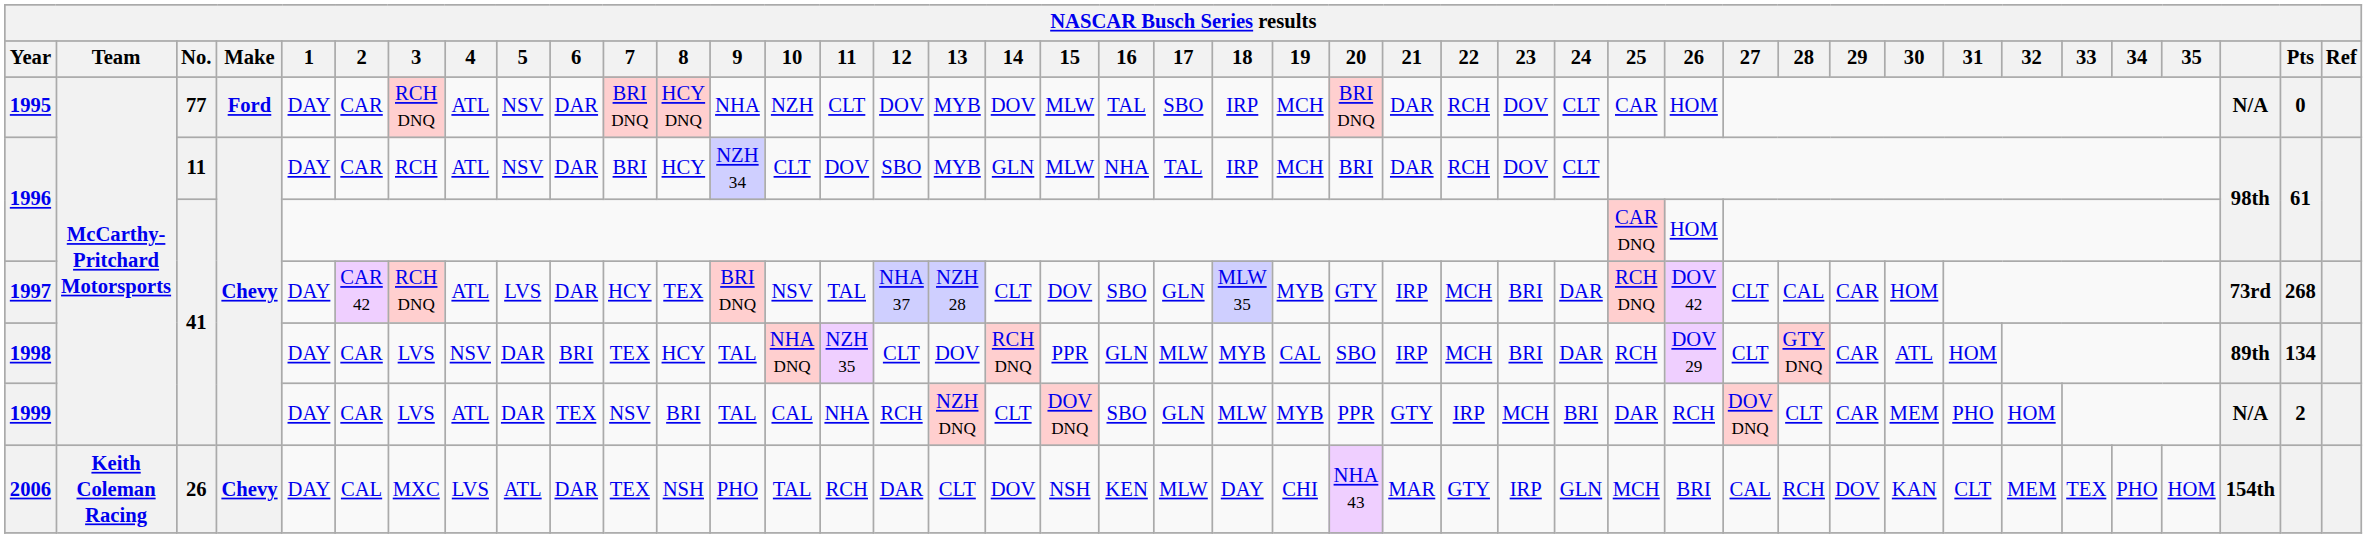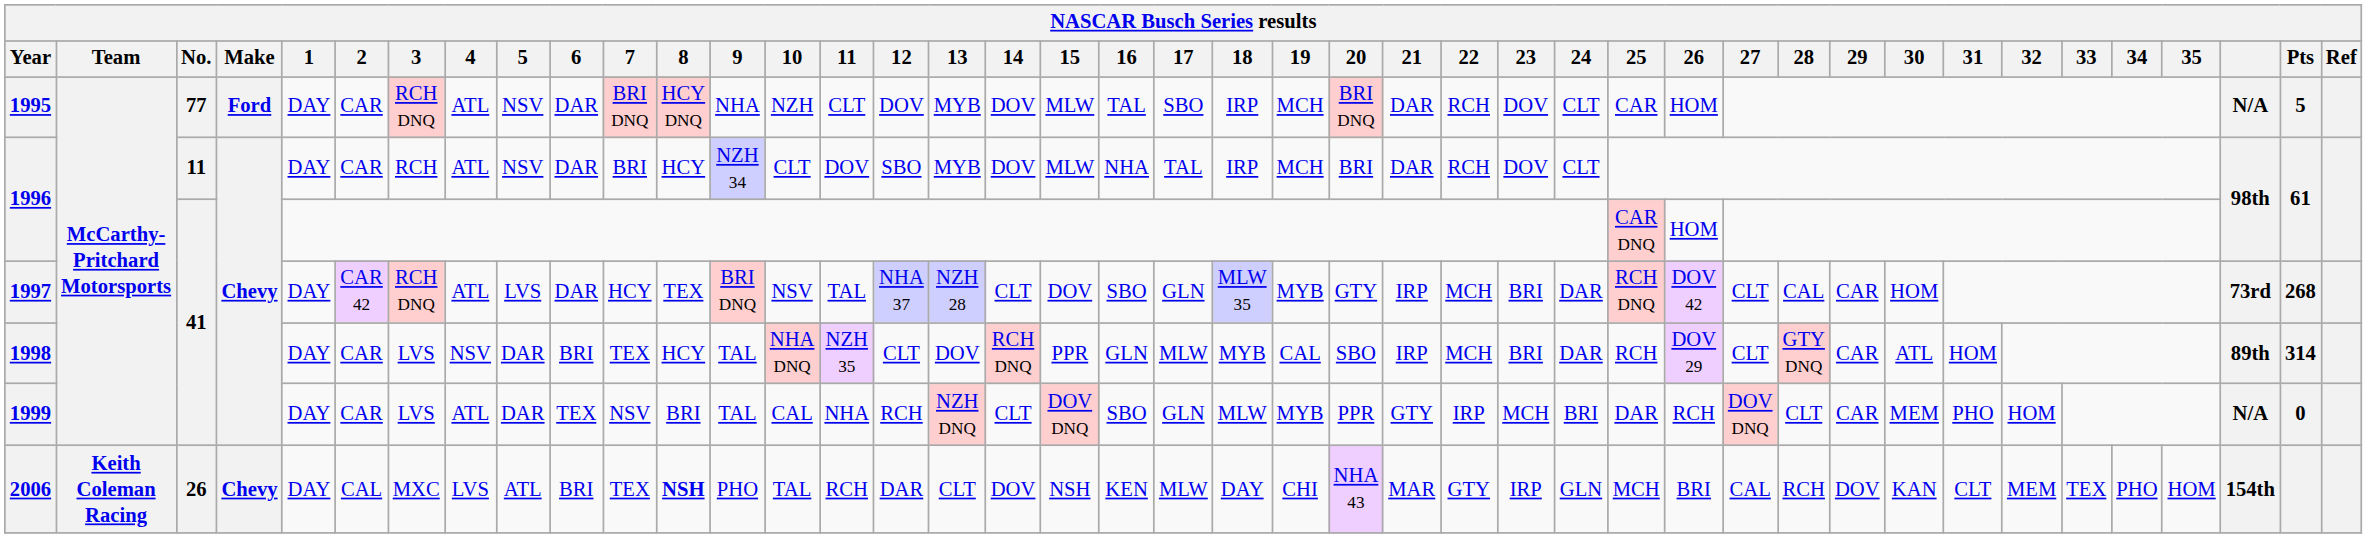1995 | Pts: 0 -> 5
1996 / 11 | 14: GLN -> DOV
1998 | Pts: 134 -> 314
1999 | Pts: 2 -> 0
2006 | 6: DAR -> BRI
2006 | 8: normal -> bold
